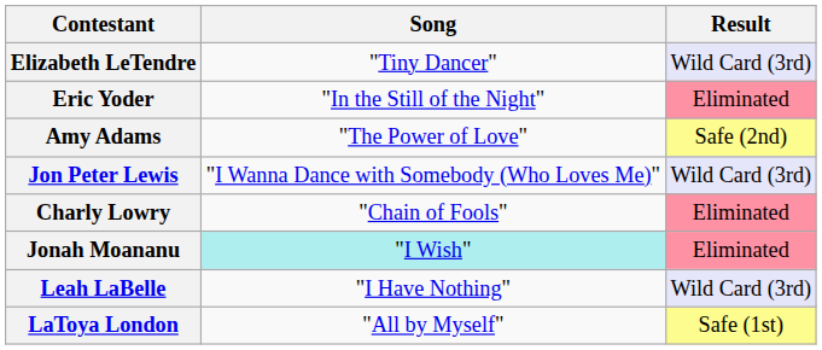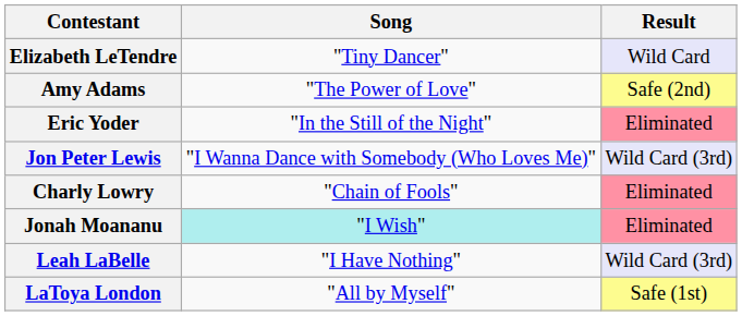Elizabeth LeTendre | Result: Wild Card (3rd) -> Wild Card
rows swapped: Eric Yoder <-> Amy Adams
